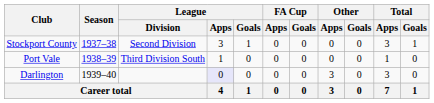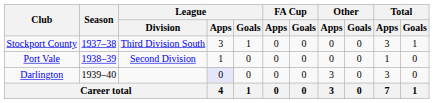Stockport County | League / Division: Second Division -> Third Division South
Port Vale | League / Division: Third Division South -> Second Division
